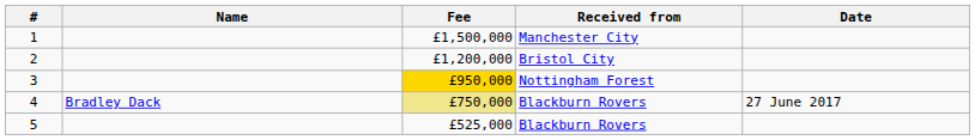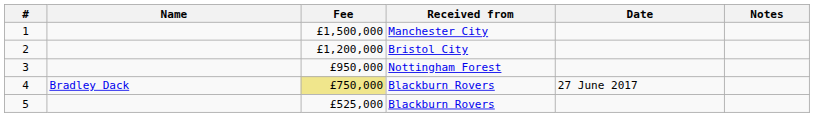+ column: Notes
3 | Fee: gold background -> no background
